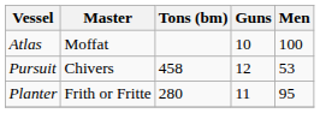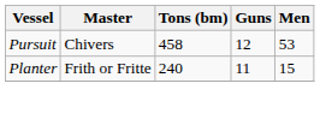- row: Atlas | Moffat | 10 | 100
Planter | Tons (bm): 280 -> 240
Planter | Men: 95 -> 15
